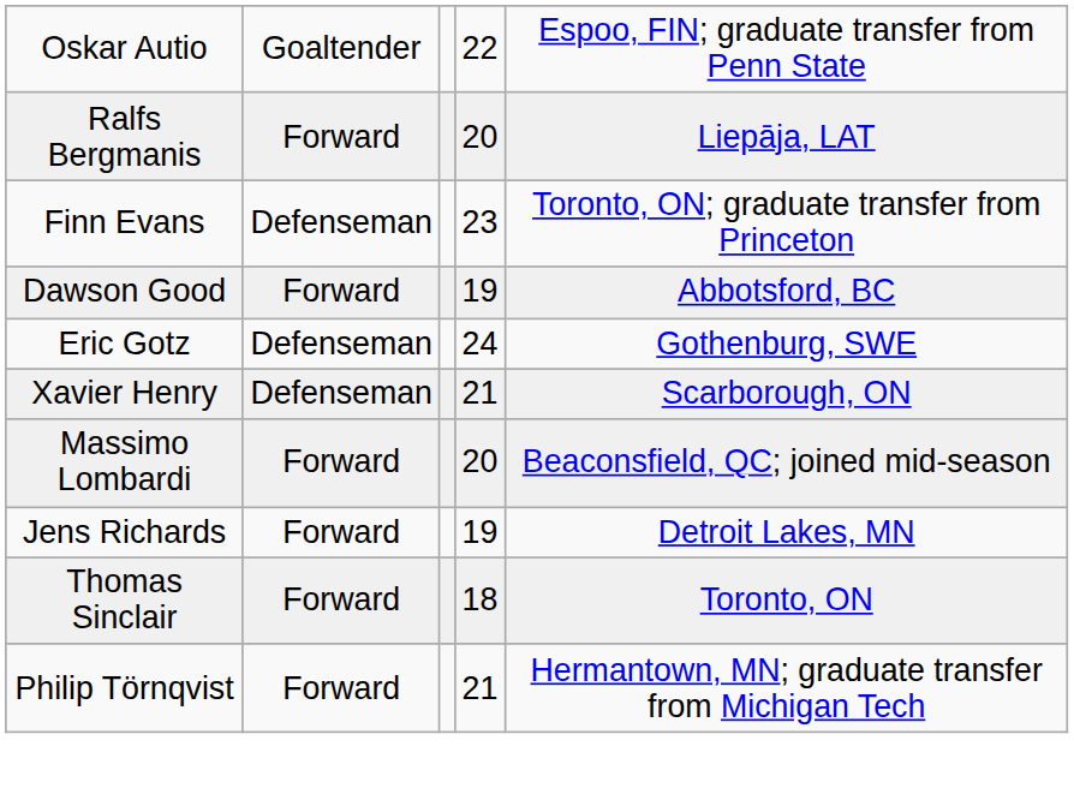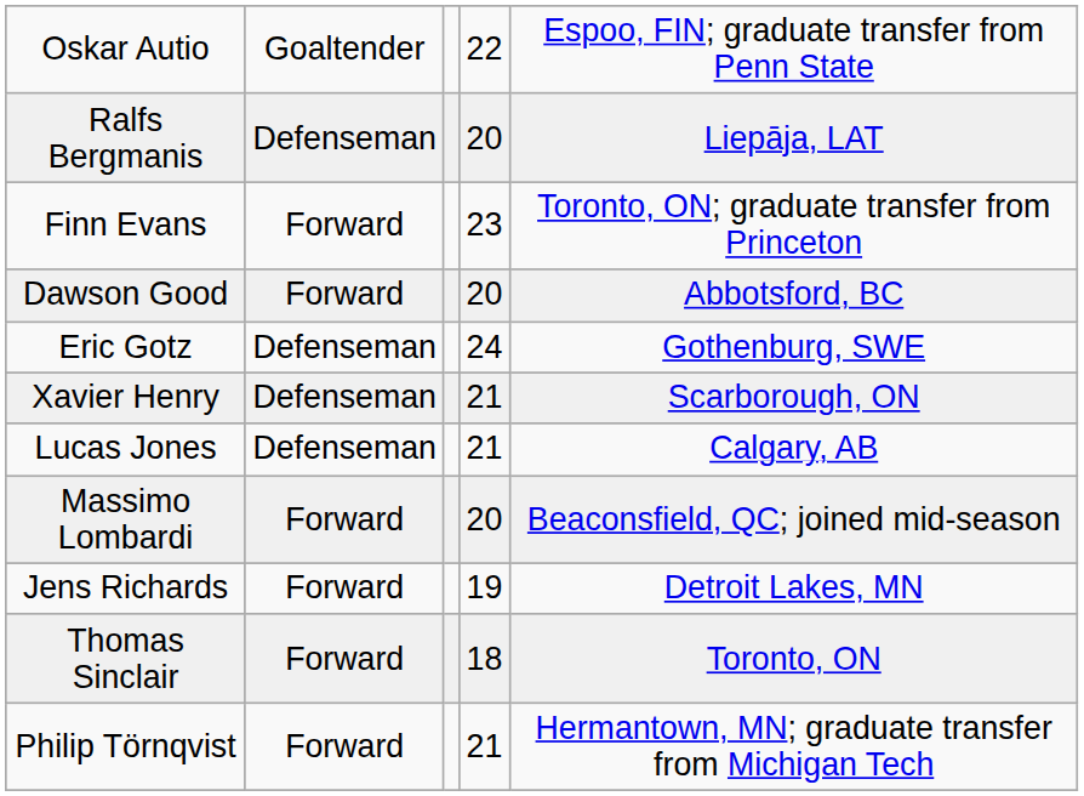Ralfs Bergmanis | column 2: Forward -> Defenseman
Finn Evans | column 2: Defenseman -> Forward
Dawson Good | column 4: 19 -> 20
+ row: Lucas Jones | Defenseman | 21 | Calgary, AB
